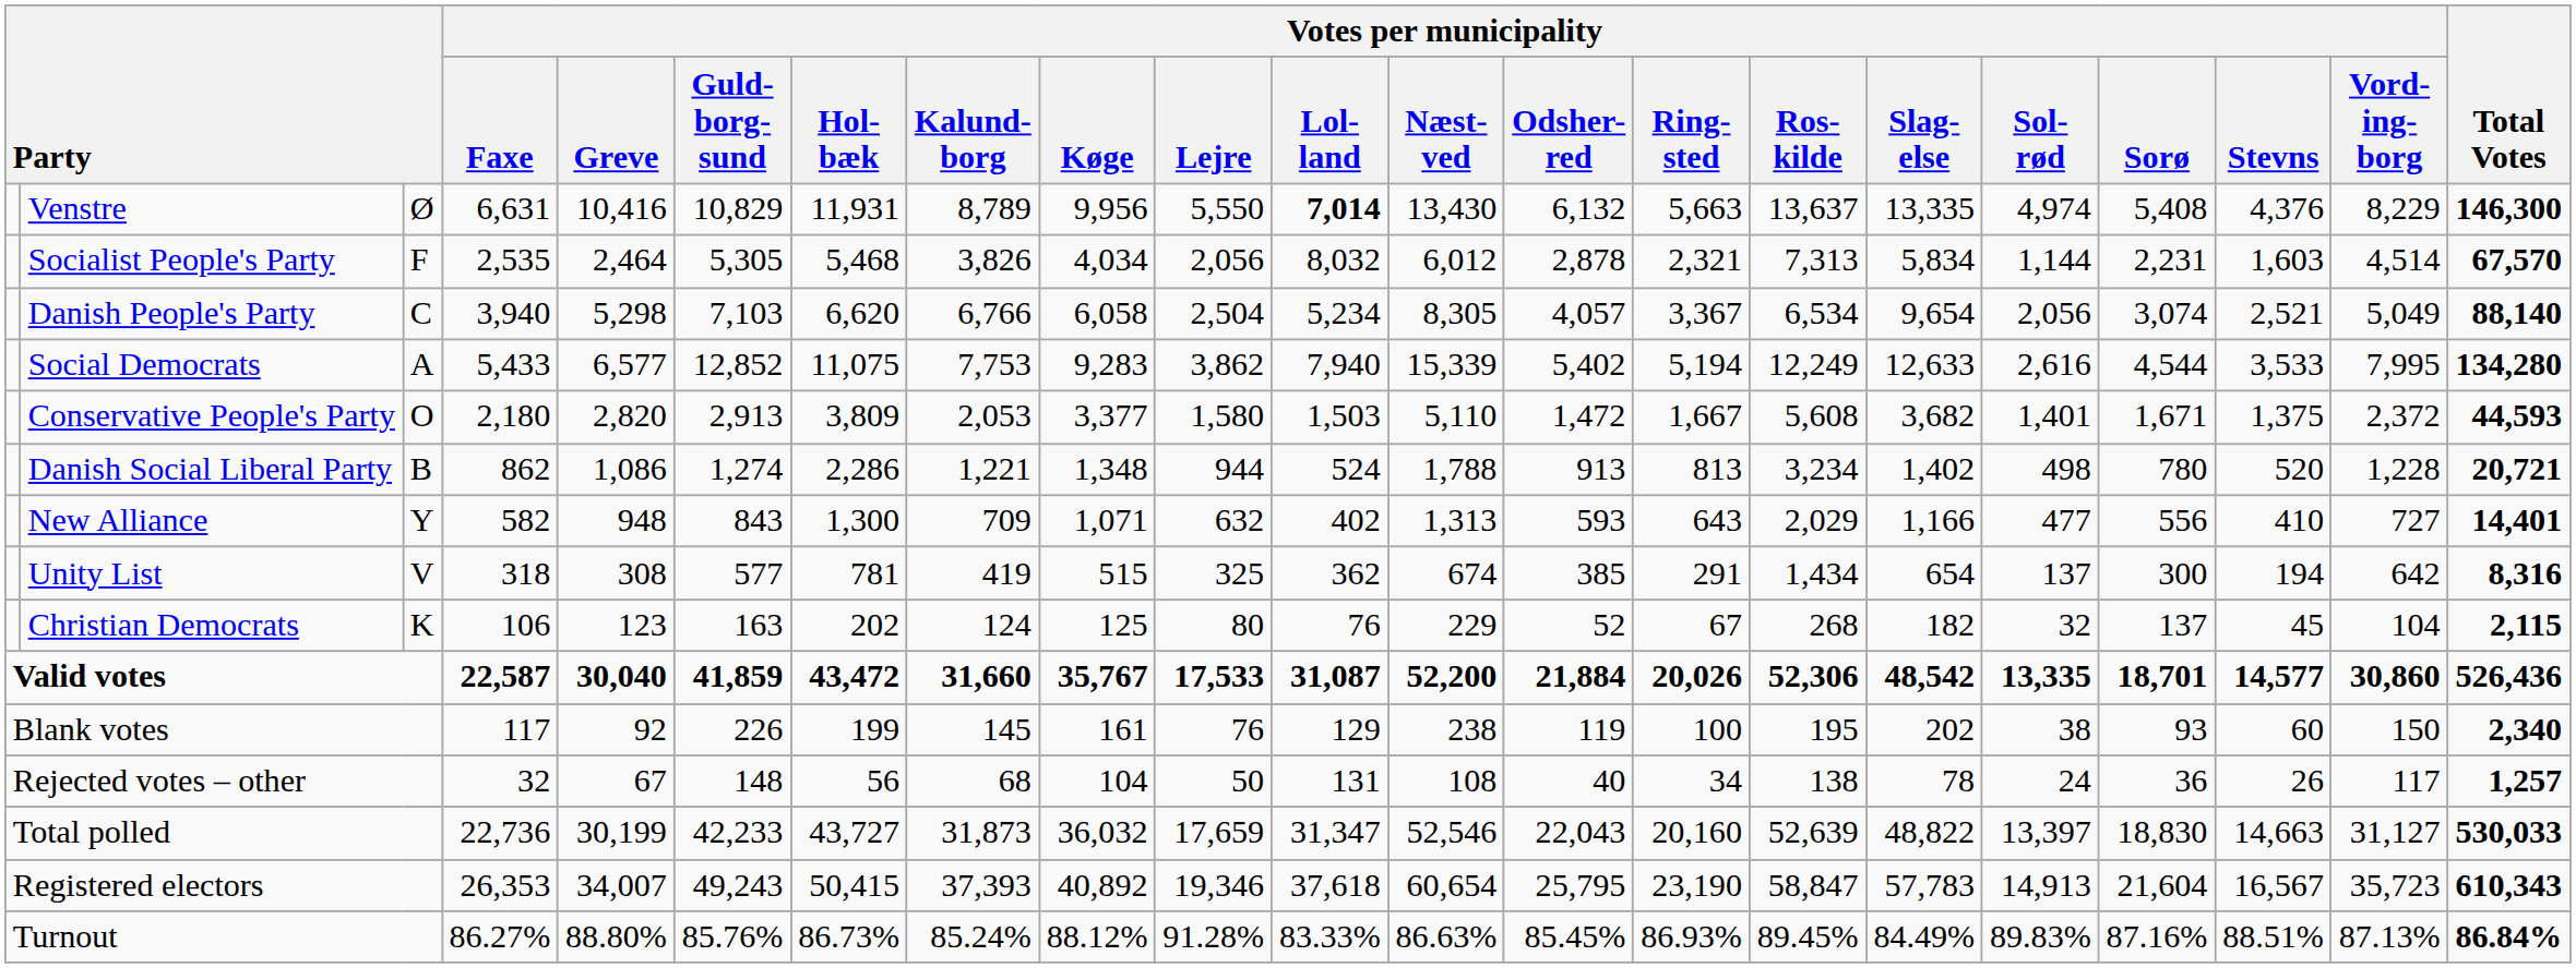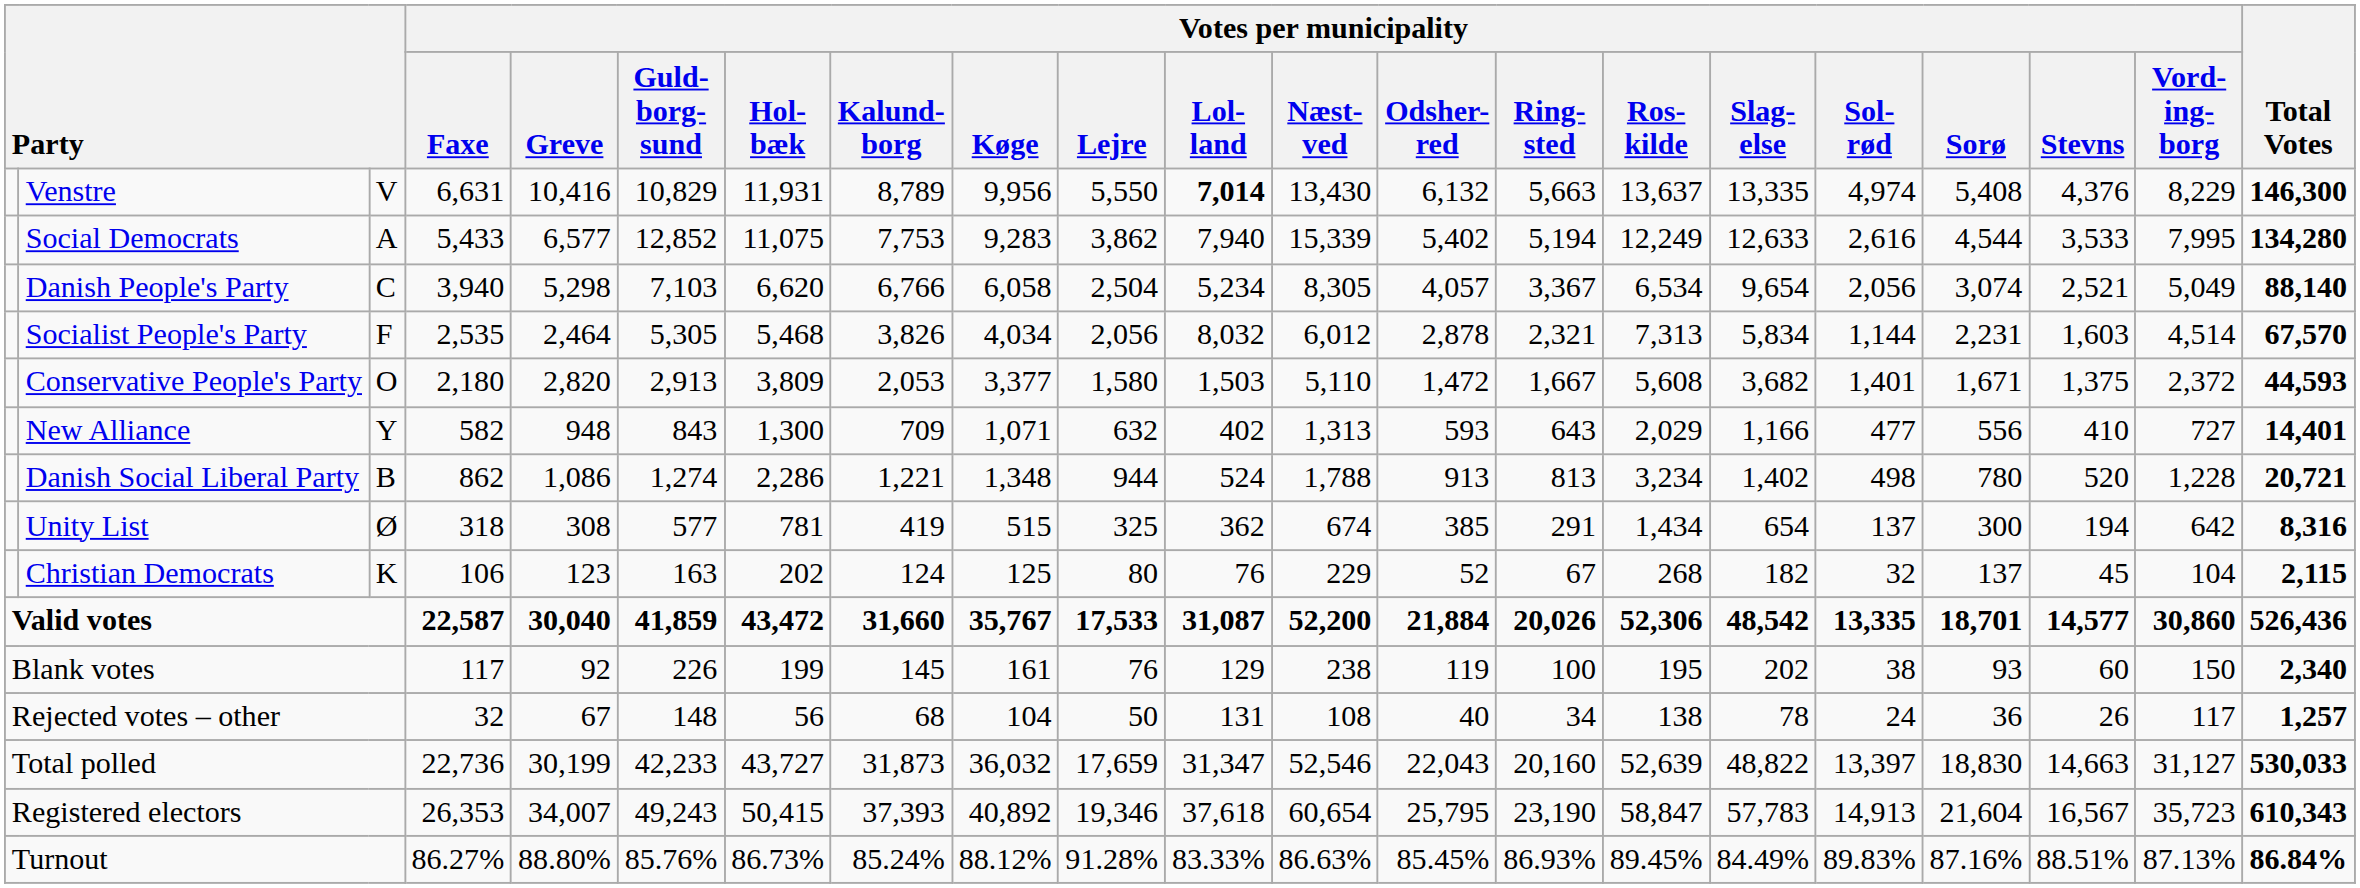Venstre | column 3: Ø -> V
rows swapped: Social Democrats <-> Socialist People's Party
rows swapped: Danish Social Liberal Party <-> New Alliance
Unity List | column 3: V -> Ø
